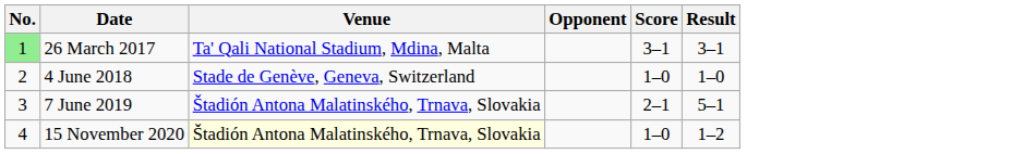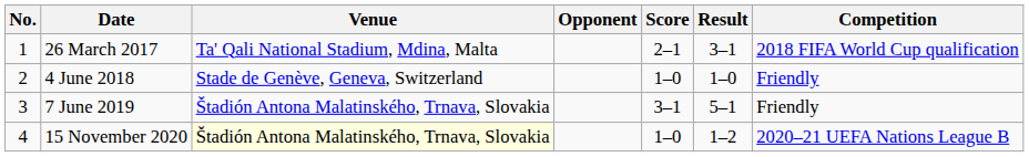+ column: Competition | 2018 FIFA World Cup qualification | Friendly | Friendly | 2020–21 UEFA Nations League B
26 March 2017 | No.: lightgreen background -> no background
26 March 2017 | Score: 3–1 -> 2–1
7 June 2019 | Score: 2–1 -> 3–1
